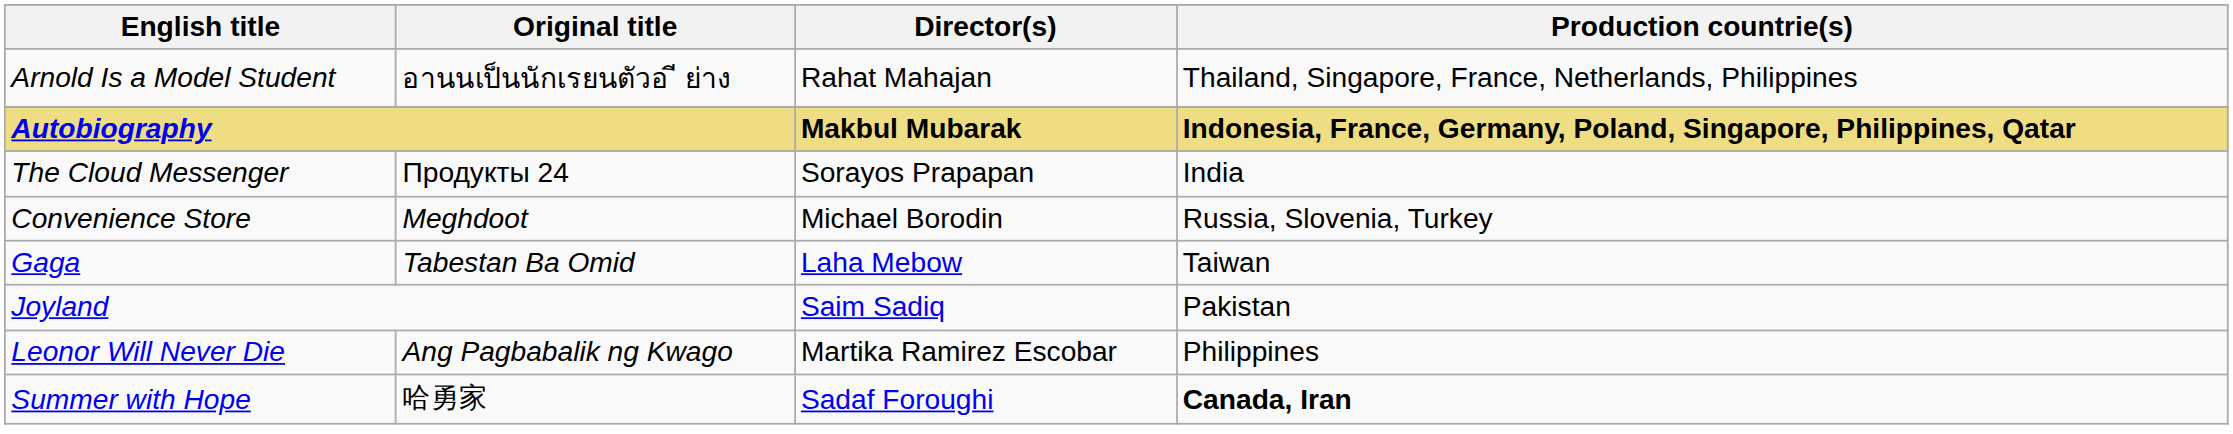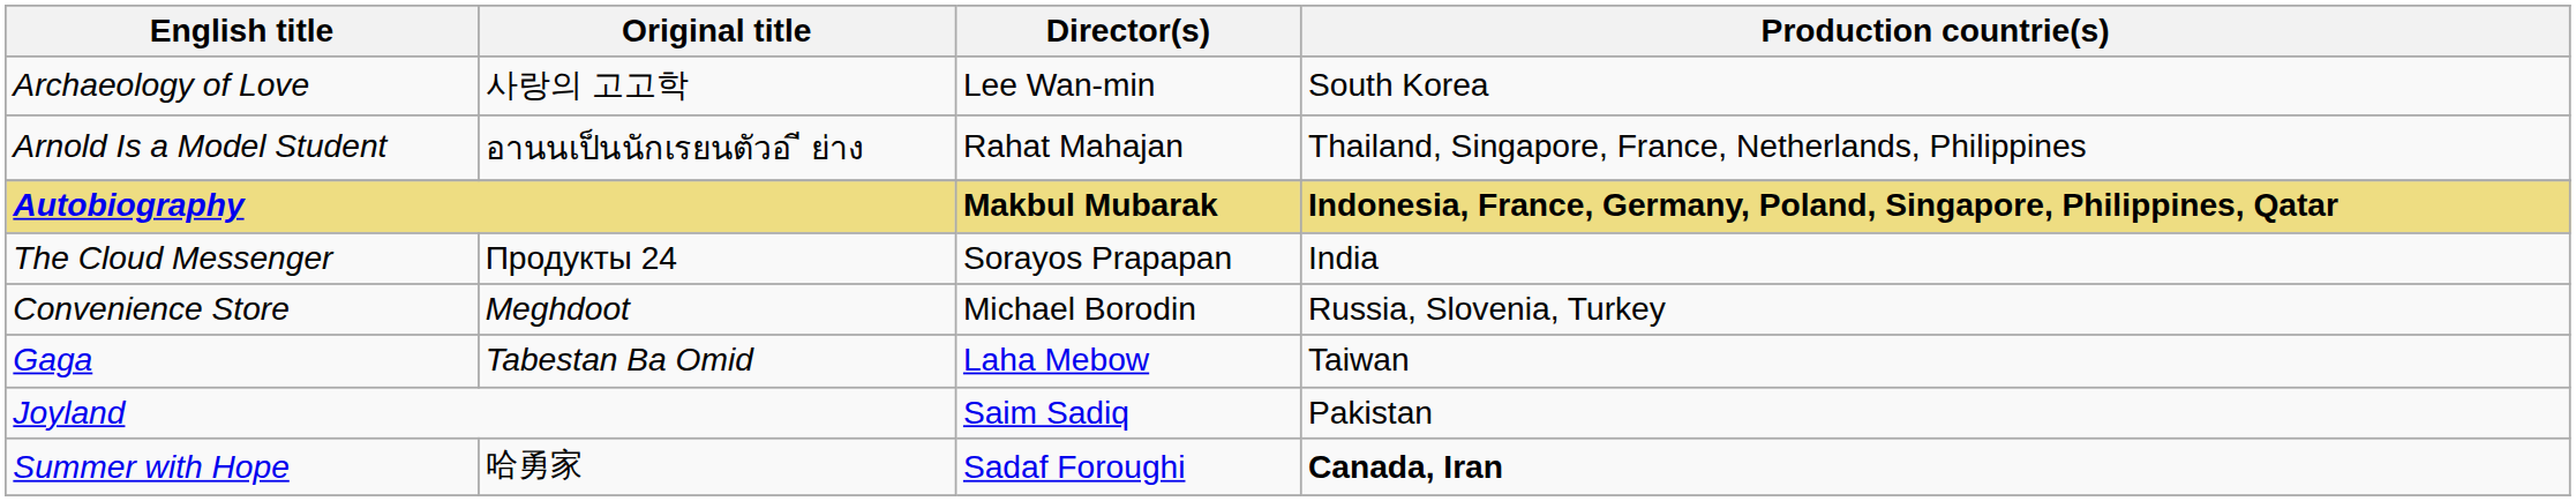+ row: Archaeology of Love | 사랑의 고고학 | Lee Wan-min | South Korea
- row: Leonor Will Never Die | Ang Pagbabalik ng Kwago | Martika Ramirez Escobar | Philippines
